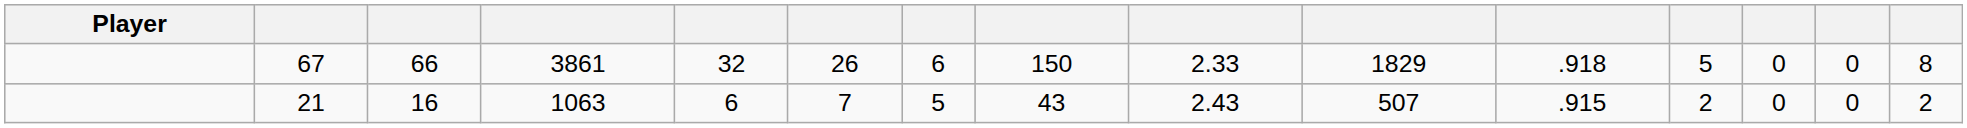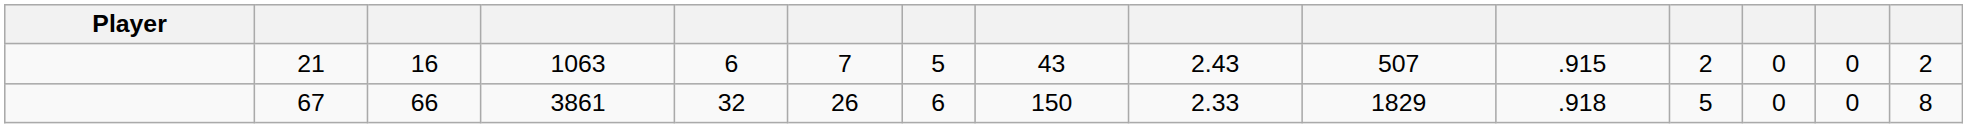rows swapped: 67 <-> 21
